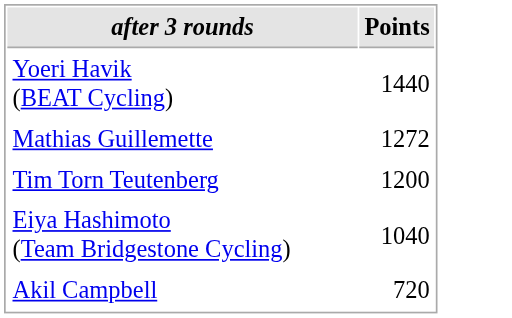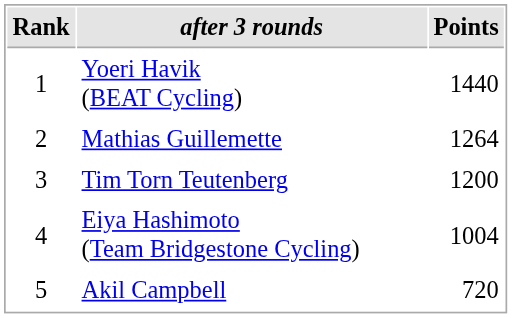+ column: Rank | 1 | 2 | 3 | 4 | 5
Mathias Guillemette | Points: 1272 -> 1264
Eiya Hashimoto (Team Bridgestone Cycling) | Points: 1040 -> 1004
